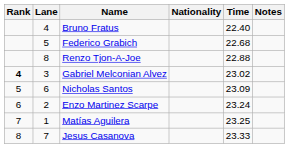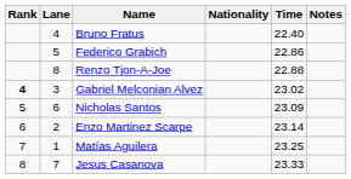Federico Grabich | Time: 22.68 -> 22.86
Enzo Martinez Scarpe | Time: 23.24 -> 23.14
